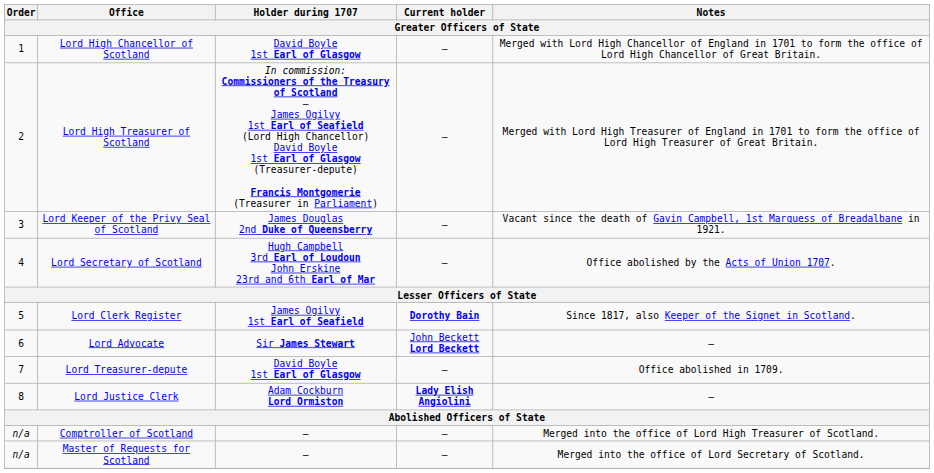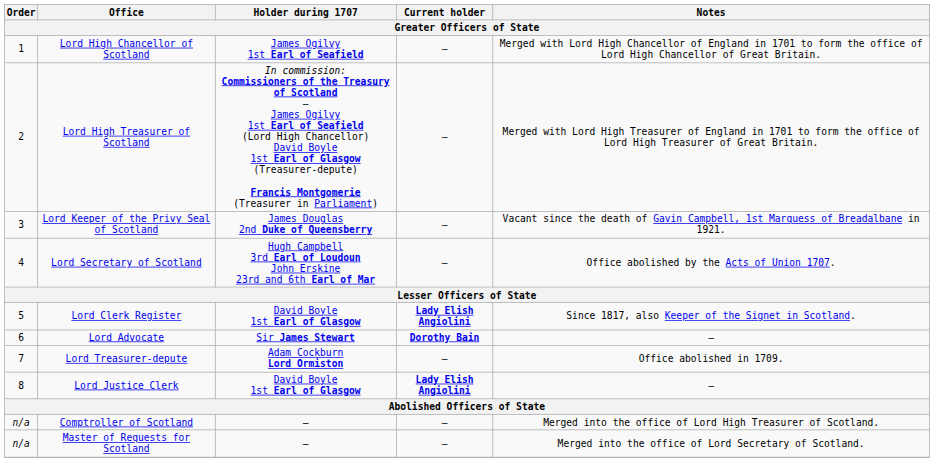Lord High Chancellor of Scotland | Holder during 1707: David Boyle 1st Earl of Glasgow -> James Ogilvy 1st Earl of Seafield
Lord Clerk Register | Holder during 1707: James Ogilvy 1st Earl of Seafield -> David Boyle 1st Earl of Glasgow
Lord Clerk Register | Current holder: Dorothy Bain -> Lady Elish Angiolini
Lord Advocate | Current holder: John Beckett Lord Beckett -> Dorothy Bain
Lord Treasurer-depute | Holder during 1707: David Boyle 1st Earl of Glasgow -> Adam Cockburn Lord Ormiston
Lord Justice Clerk | Holder during 1707: Adam Cockburn Lord Ormiston -> David Boyle 1st Earl of Glasgow
